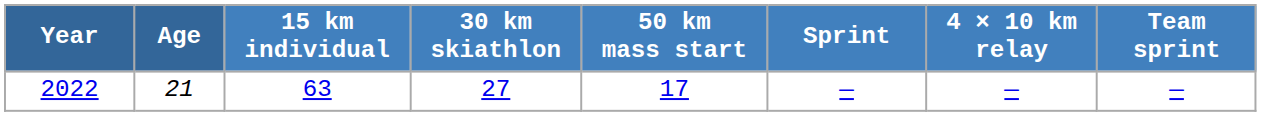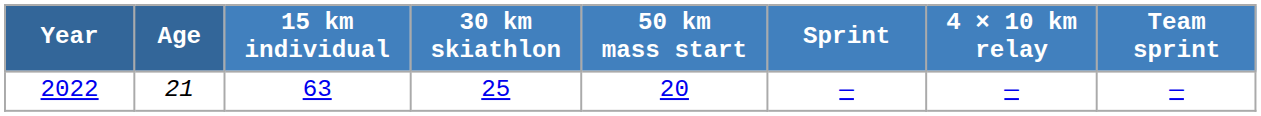2022 | 30 km skiathlon: 27 -> 25
2022 | 50 km mass start: 17 -> 20
